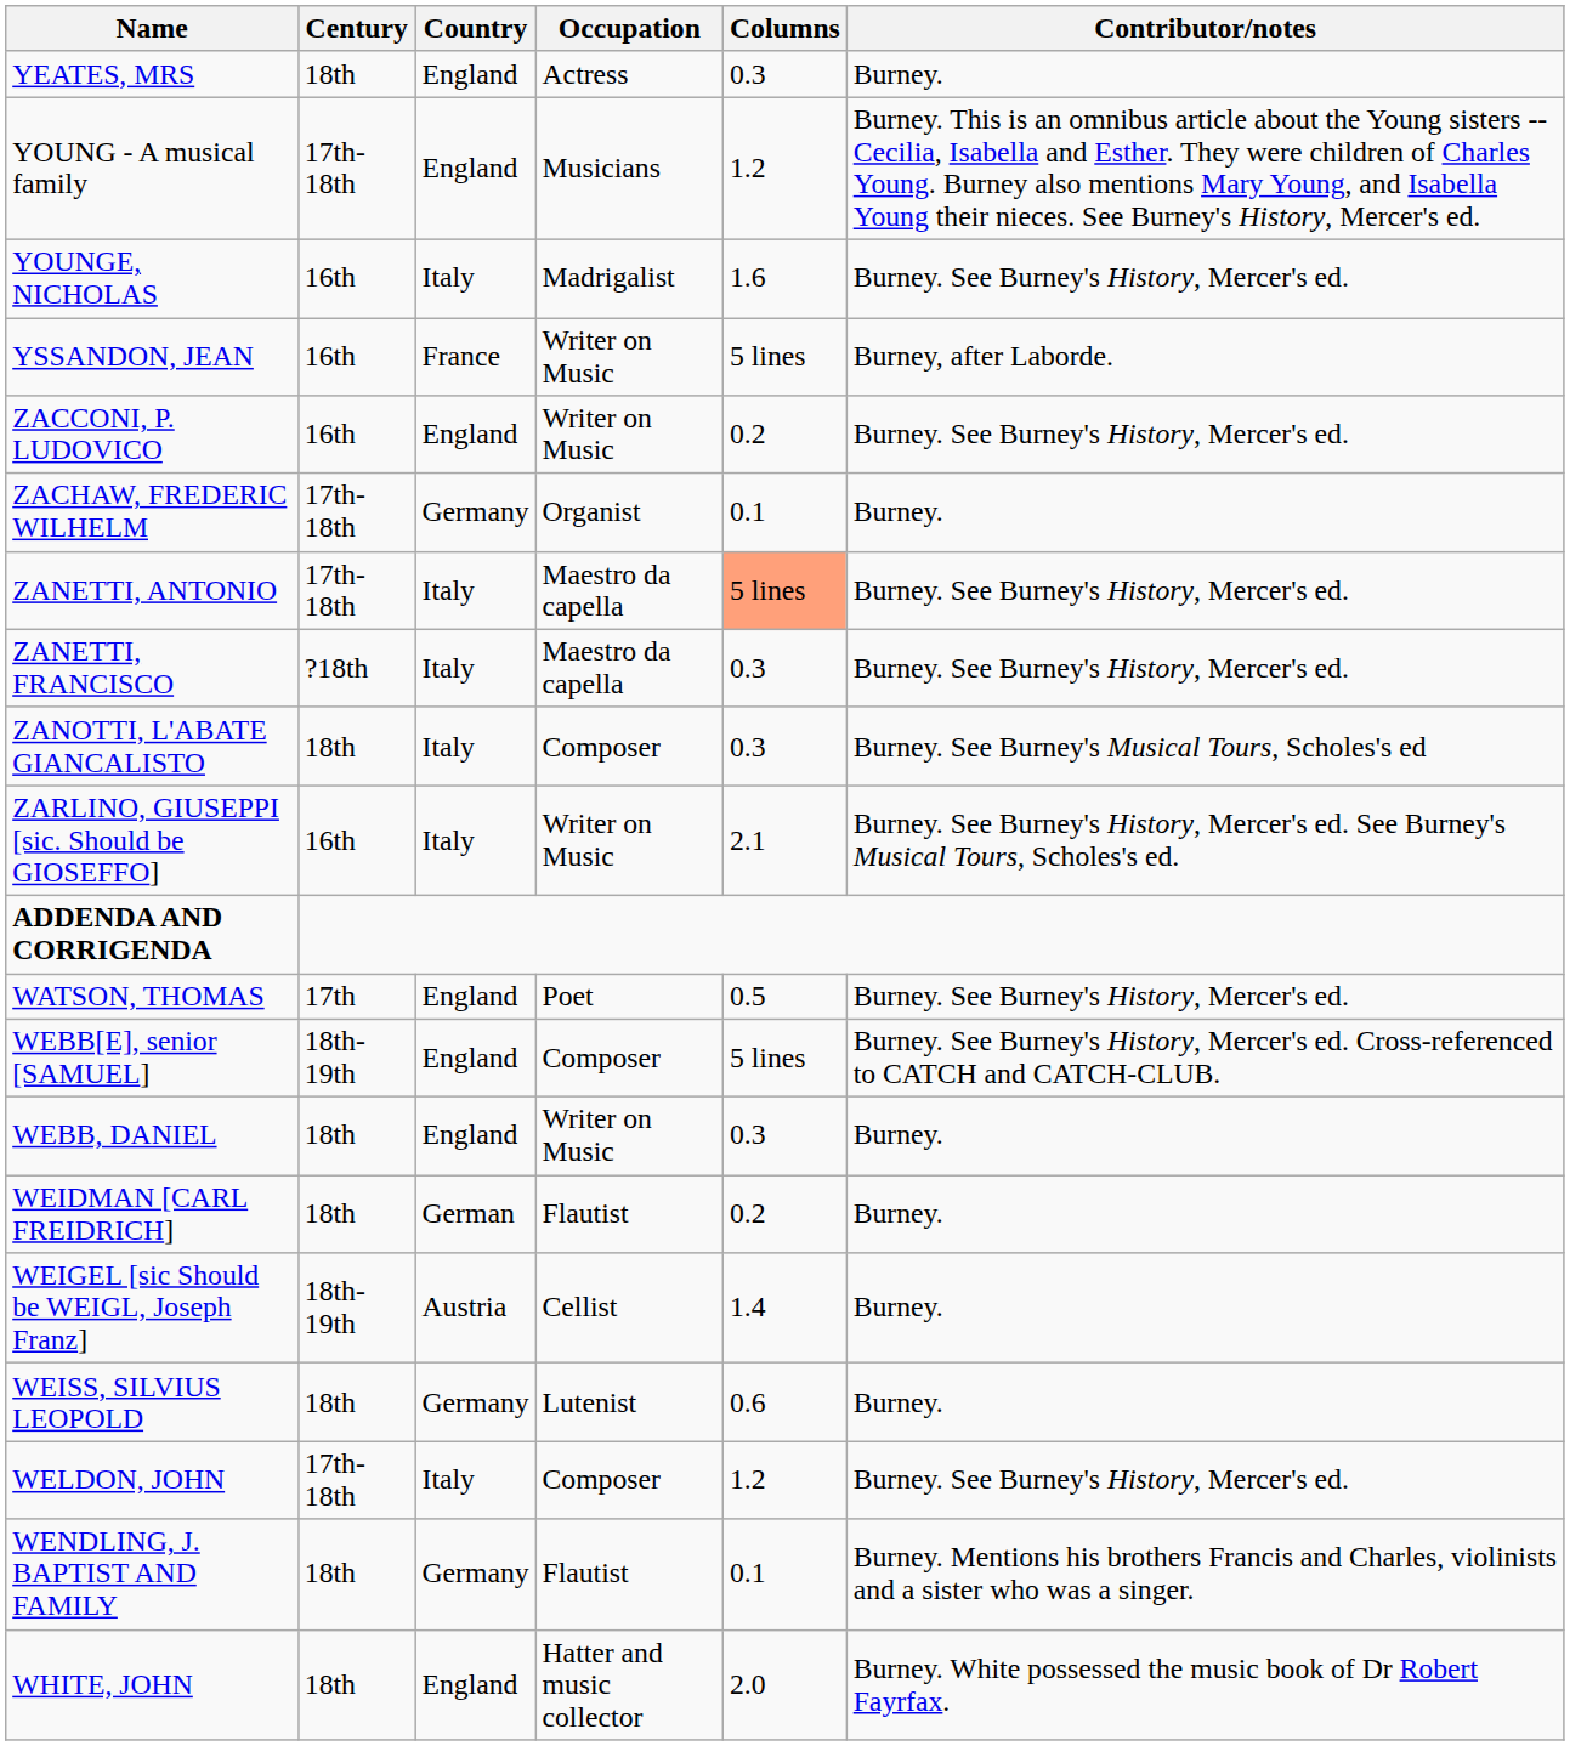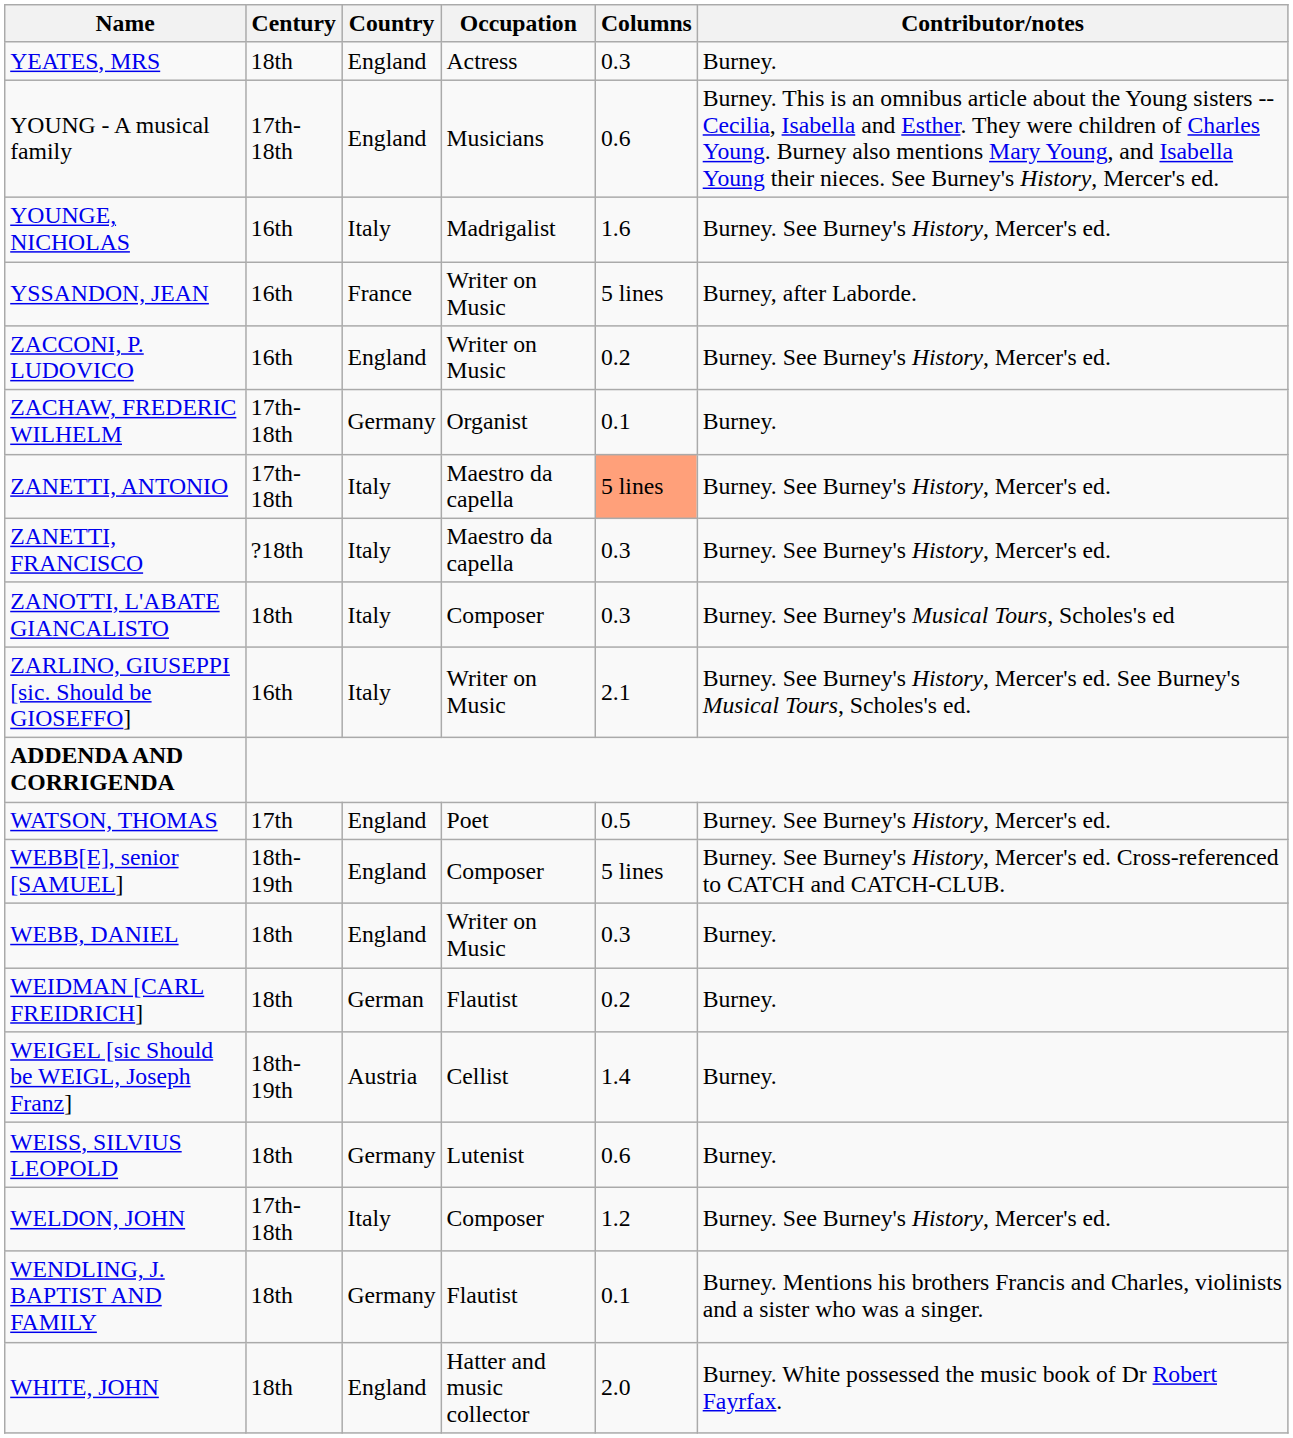YOUNG - A musical family | Columns: 1.2 -> 0.6
